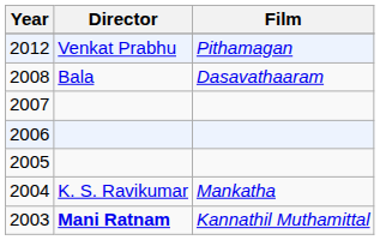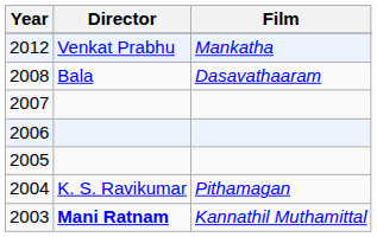2012 | Film: Pithamagan -> Mankatha
2004 | Film: Mankatha -> Pithamagan
